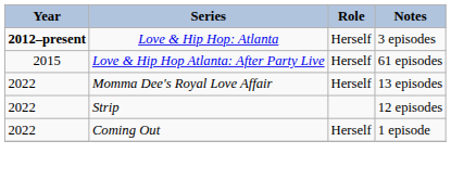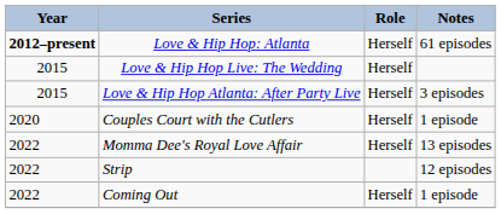Love & Hip Hop: Atlanta | Notes: 3 episodes -> 61 episodes
+ row: 2015 | Love & Hip Hop Live: The Wedding | Herself
Love & Hip Hop Atlanta: After Party Live | Notes: 61 episodes -> 3 episodes
+ row: 2020 | Couples Court with the Cutlers | Herself | 1 episode
